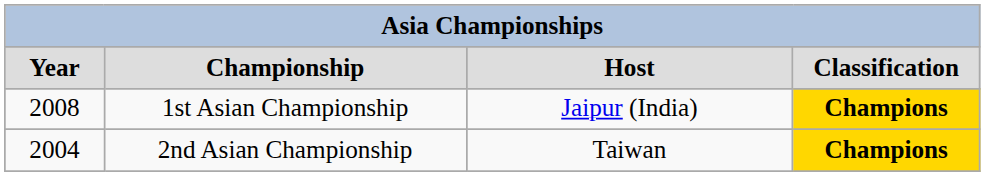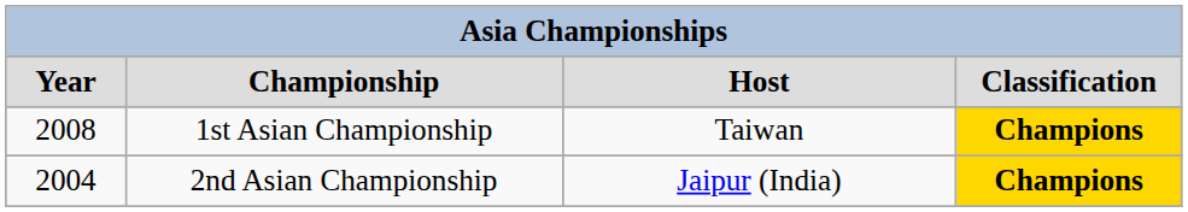1st Asian Championship | column 3: Jaipur (India) -> Taiwan
2nd Asian Championship | column 3: Taiwan -> Jaipur (India)
